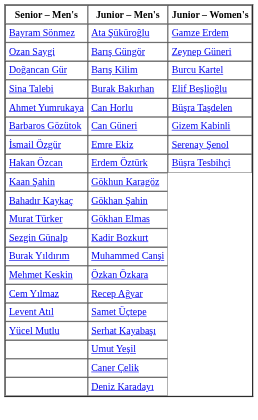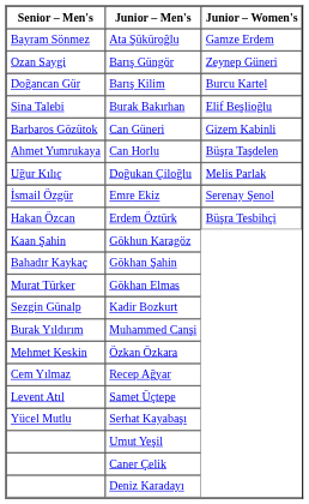rows swapped: Can Güneri <-> Can Horlu
+ row: Uğur Kılıç | Doğukan Çiloğlu | Melis Parlak
